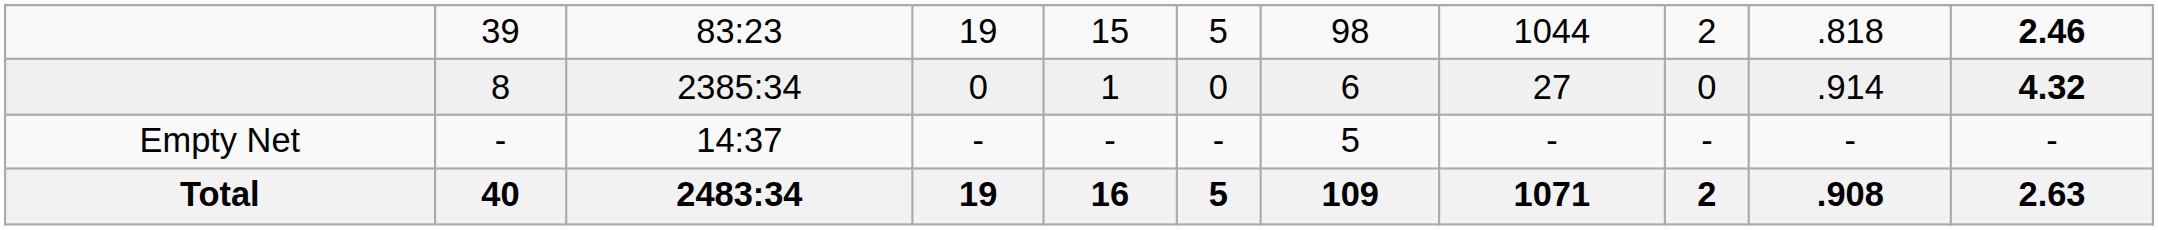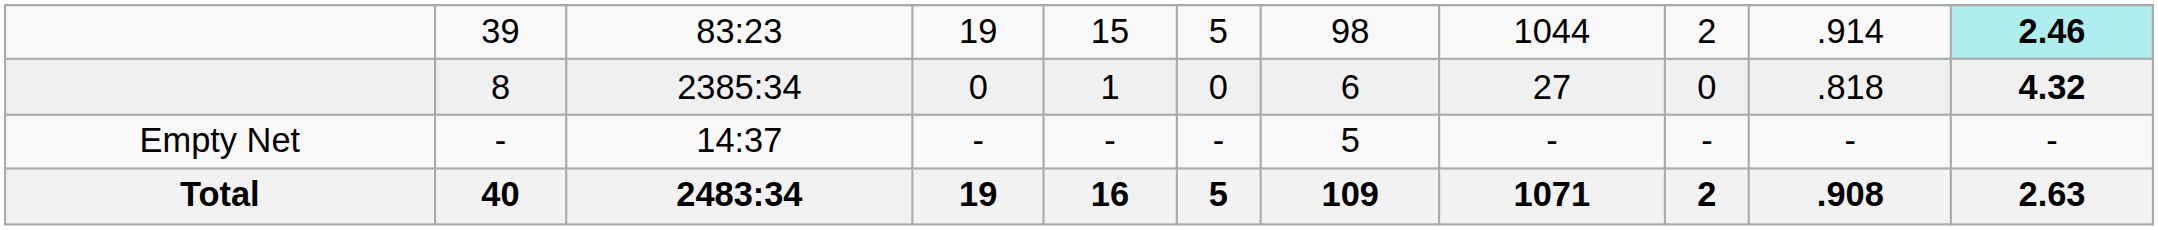39 | column 10: .818 -> .914
39 | column 11: no background -> paleturquoise background
8 | column 10: .914 -> .818
